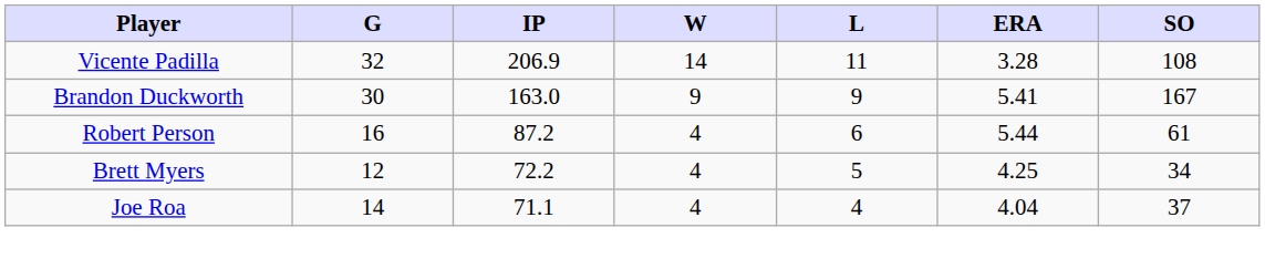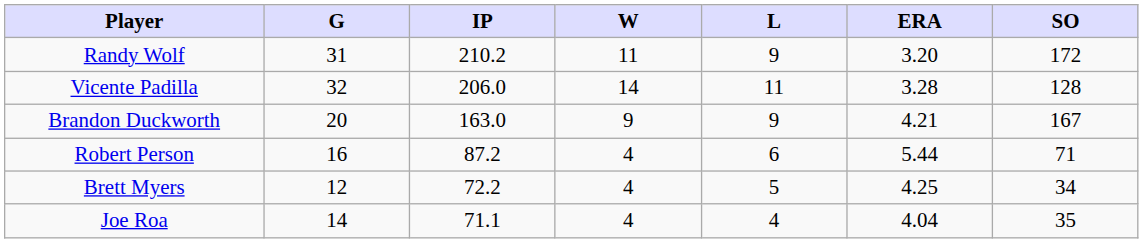+ row: Randy Wolf | 31 | 210.2 | 11 | 9 | 3.20 | 172
Vicente Padilla | IP: 206.9 -> 206.0
Vicente Padilla | SO: 108 -> 128
Brandon Duckworth | G: 30 -> 20
Brandon Duckworth | ERA: 5.41 -> 4.21
Robert Person | SO: 61 -> 71
Joe Roa | SO: 37 -> 35
